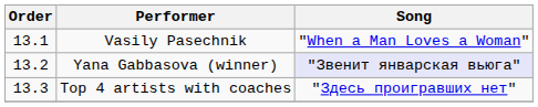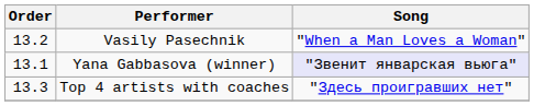Vasily Pasechnik | Order: 13.1 -> 13.2
Yana Gabbasova (winner) | Order: 13.2 -> 13.1
